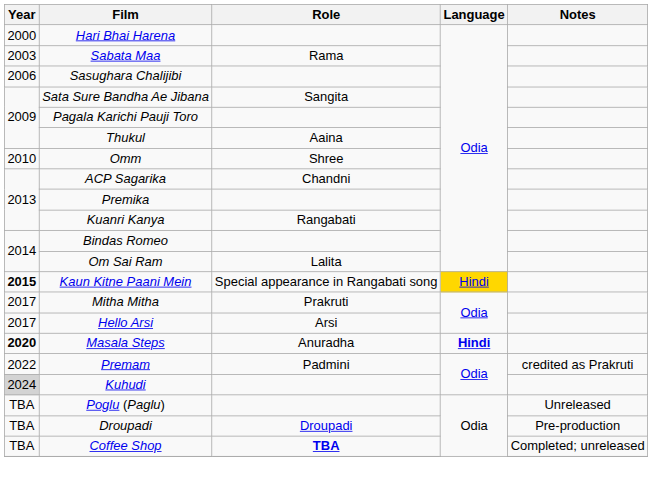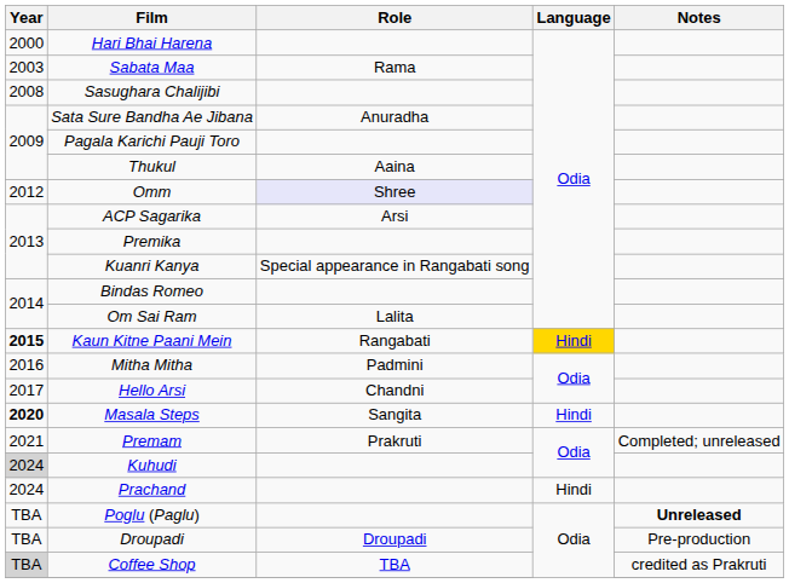Sasughara Chalijibi | Year: 2006 -> 2008
Sata Sure Bandha Ae Jibana | Role: Sangita -> Anuradha
Omm | Year: 2010 -> 2012
Omm | Role: no background -> lavender background
ACP Sagarika | Role: Chandni -> Arsi
Kuanri Kanya | Role: Rangabati -> Special appearance in Rangabati song
Kaun Kitne Paani Mein | Role: Special appearance in Rangabati song -> Rangabati
Mitha Mitha | Year: 2017 -> 2016
Mitha Mitha | Role: Prakruti -> Padmini
Hello Arsi | Role: Arsi -> Chandni
Masala Steps | Role: Anuradha -> Sangita
Masala Steps | Language: bold -> normal
Premam | Year: 2022 -> 2021
Premam | Role: Padmini -> Prakruti
Premam | Notes: credited as Prakruti -> Completed; unreleased
+ row: 2024 | Prachand | Hindi
Poglu (Paglu) | Notes: normal -> bold
Coffee Shop | Year: no background -> lightgrey background
Coffee Shop | Role: bold -> normal
Coffee Shop | Notes: Completed; unreleased -> credited as Prakruti
